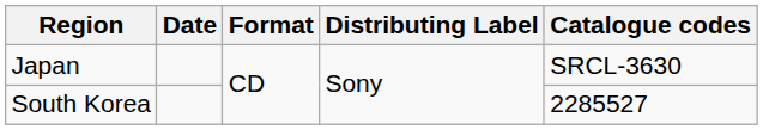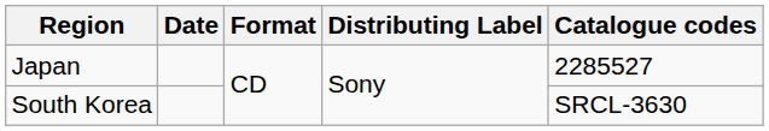Japan | Catalogue codes: SRCL-3630 -> 2285527
South Korea | Catalogue codes: 2285527 -> SRCL-3630
